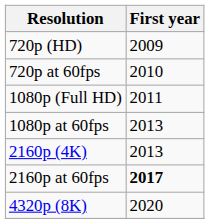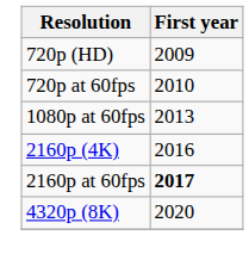- row: 1080p (Full HD) | 2011
2160p (4K) | First year: 2013 -> 2016
